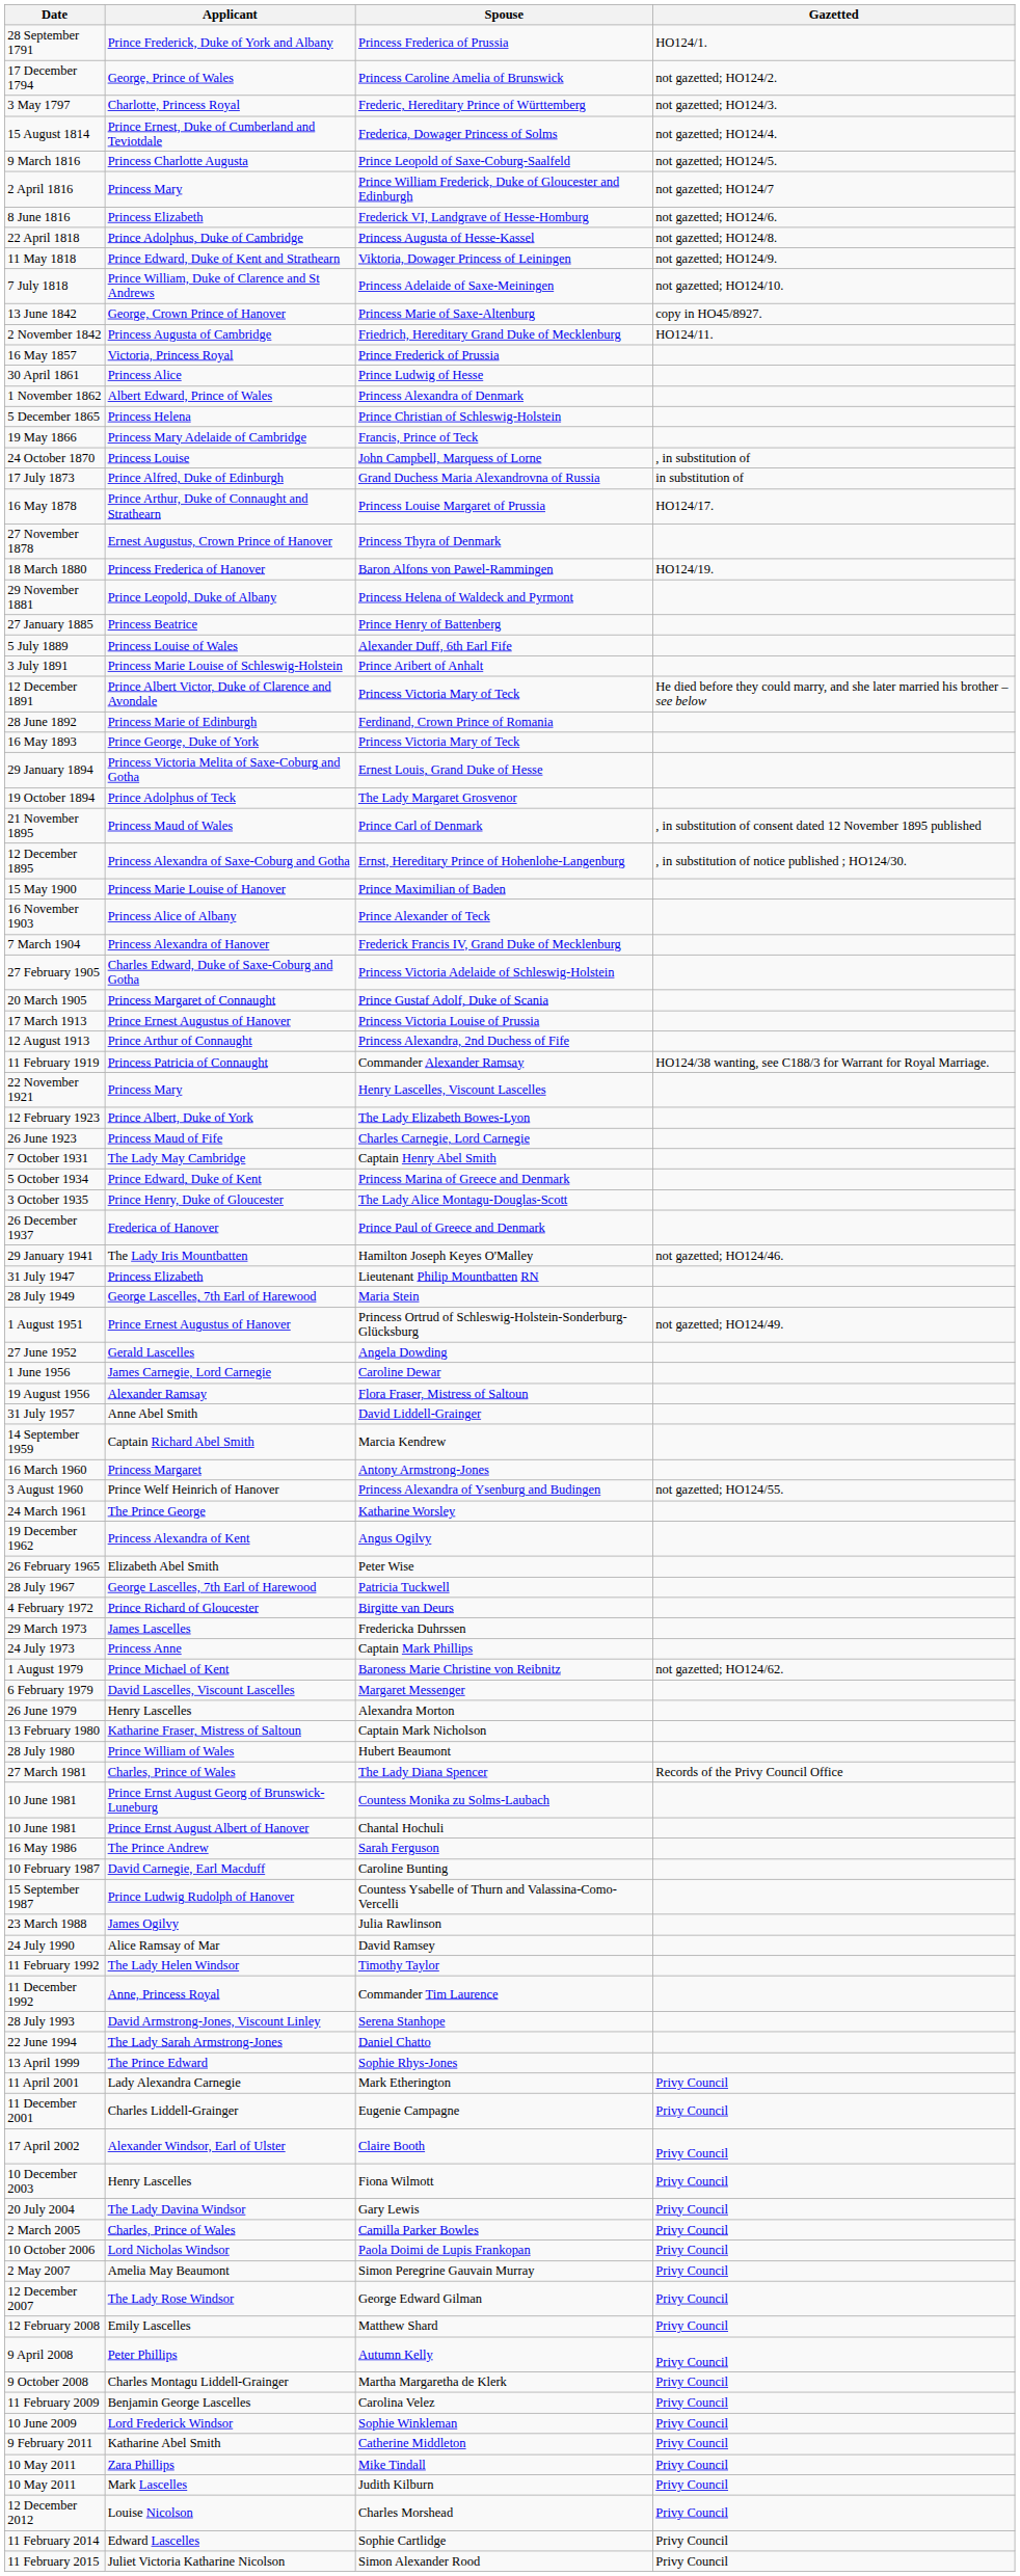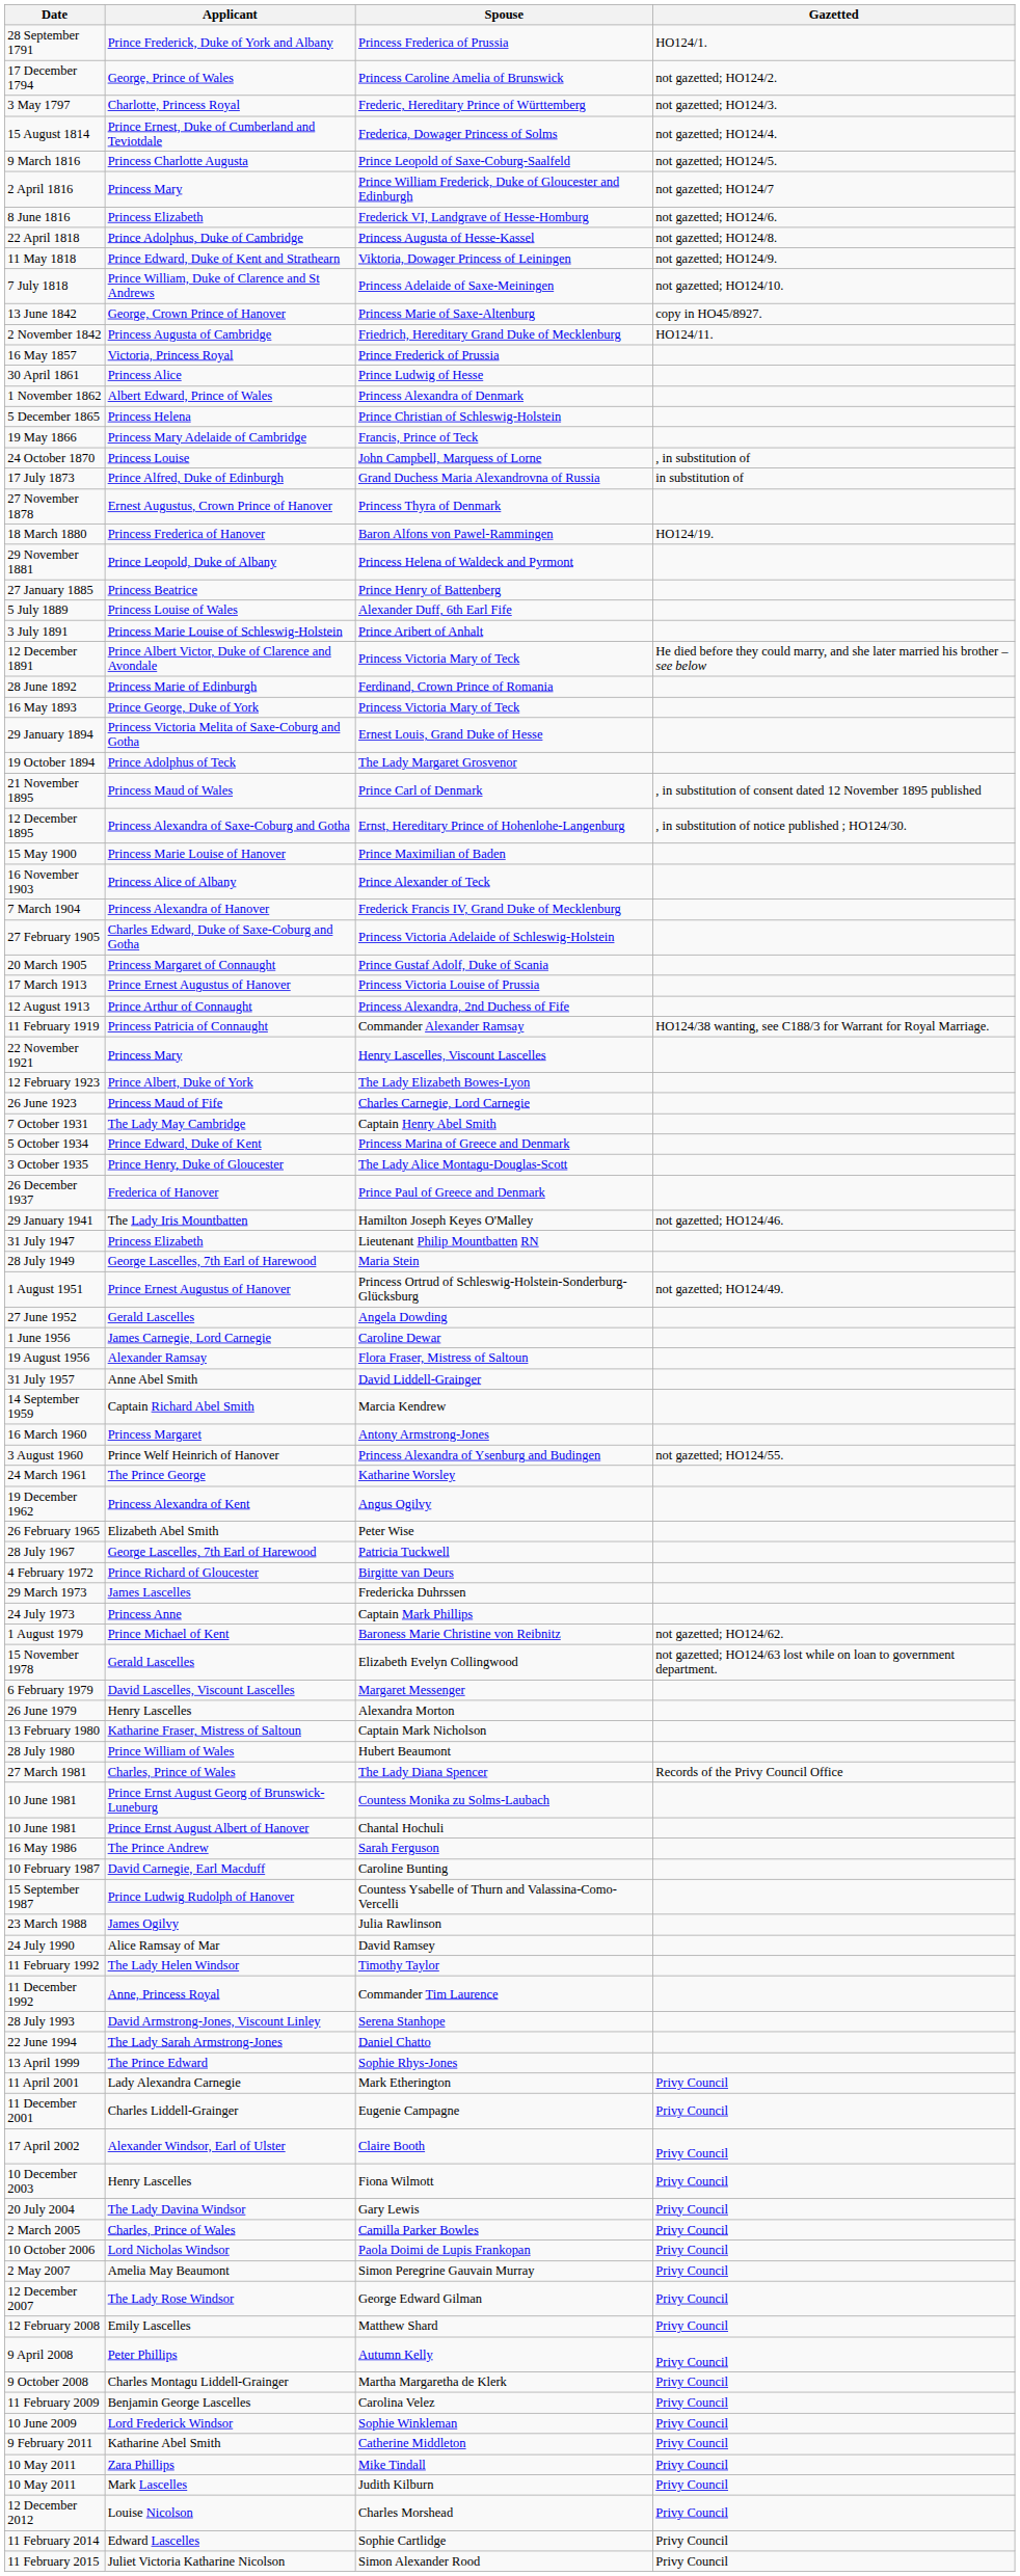- row: 16 May 1878 | Prince Arthur, Duke of Connaught and Strathearn | Princess Louise Margaret of Prussia | HO124/17.
+ row: 15 November 1978 | Gerald Lascelles | Elizabeth Evelyn Collingwood | not gazetted; HO124/63 lost while on loan to government department.
